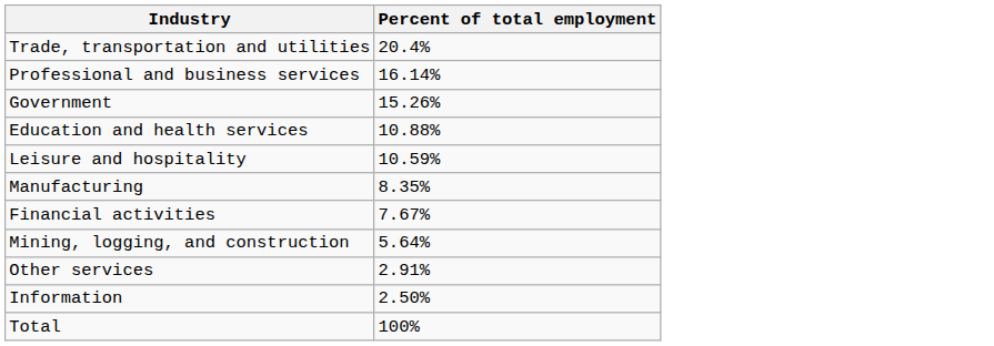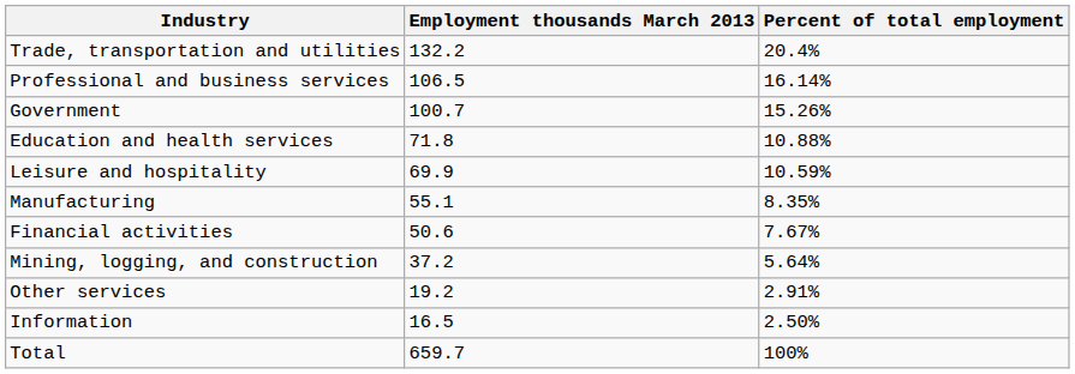+ column: Employment thousands March 2013 | 132.2 | 106.5 | 100.7 | 71.8 | 69.9 | 55.1 | 50.6 | 37.2 | 19.2 | 16.5 | 659.7
